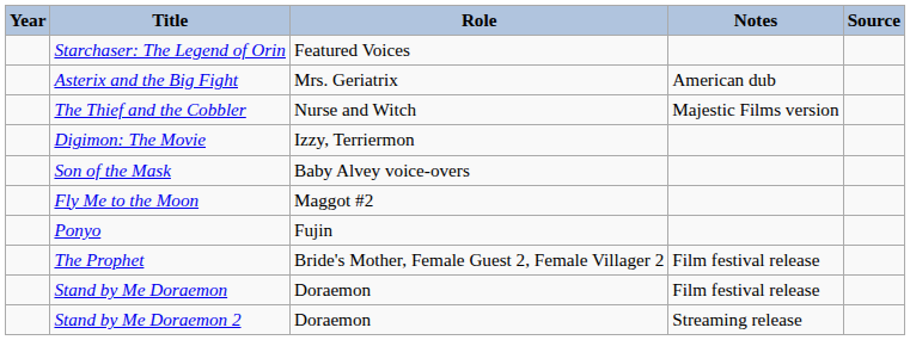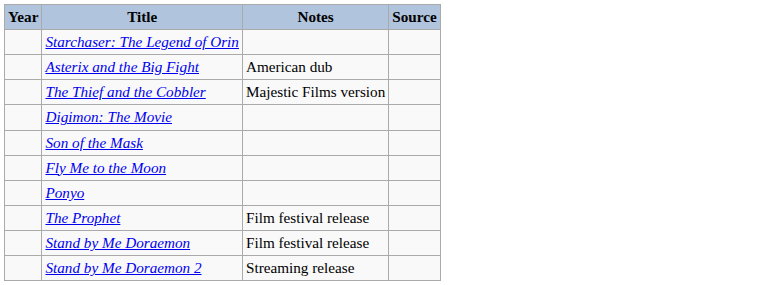- column: Role | Featured Voices | Mrs. Geriatrix | Nurse and Witch | Izzy, Terriermon | Baby Alvey voice-overs | Maggot #2 | Fujin | Bride's Mother, Female Guest 2, Female Villager 2 | Doraemon | Doraemon
